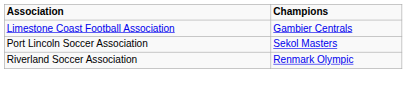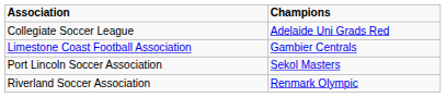+ row: Collegiate Soccer League | Adelaide Uni Grads Red
